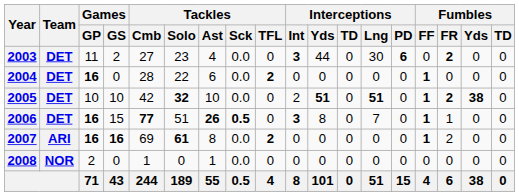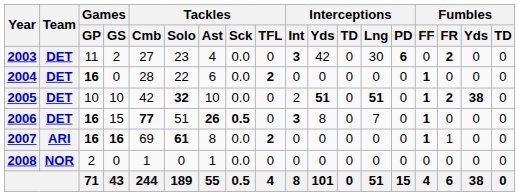2003 | Interceptions / Yds: 44 -> 42
2006 | Fumbles / FR: 1 -> 0
2007 | Fumbles / FR: 2 -> 1
